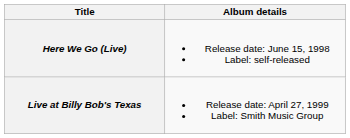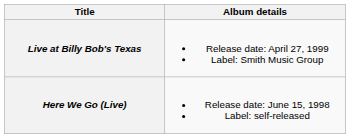rows swapped: Here We Go (Live) <-> Live at Billy Bob's Texas
